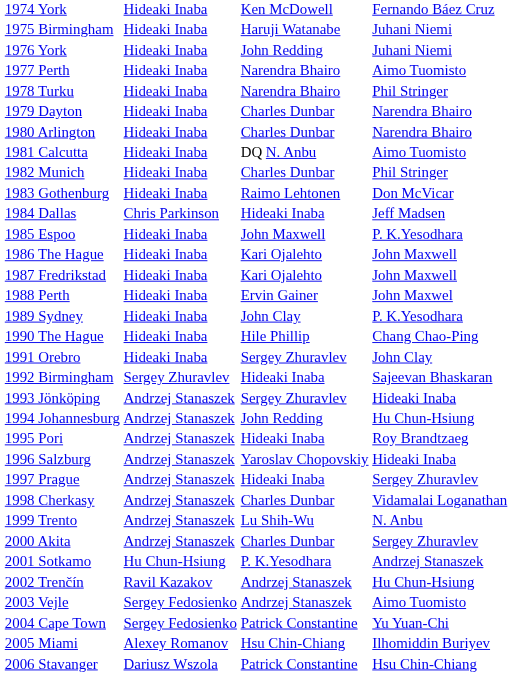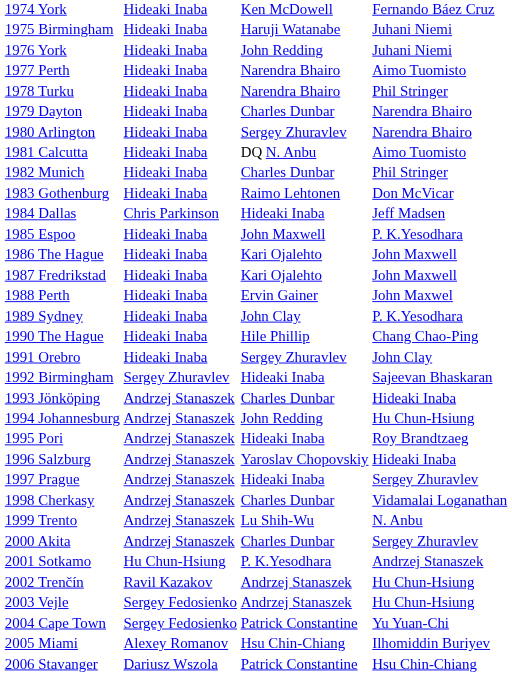1980 Arlington | column 3: Charles Dunbar -> Sergey Zhuravlev
1993 Jönköping | column 3: Sergey Zhuravlev -> Charles Dunbar
2003 Vejle | column 4: Aimo Tuomisto -> Hu Chun-Hsiung
